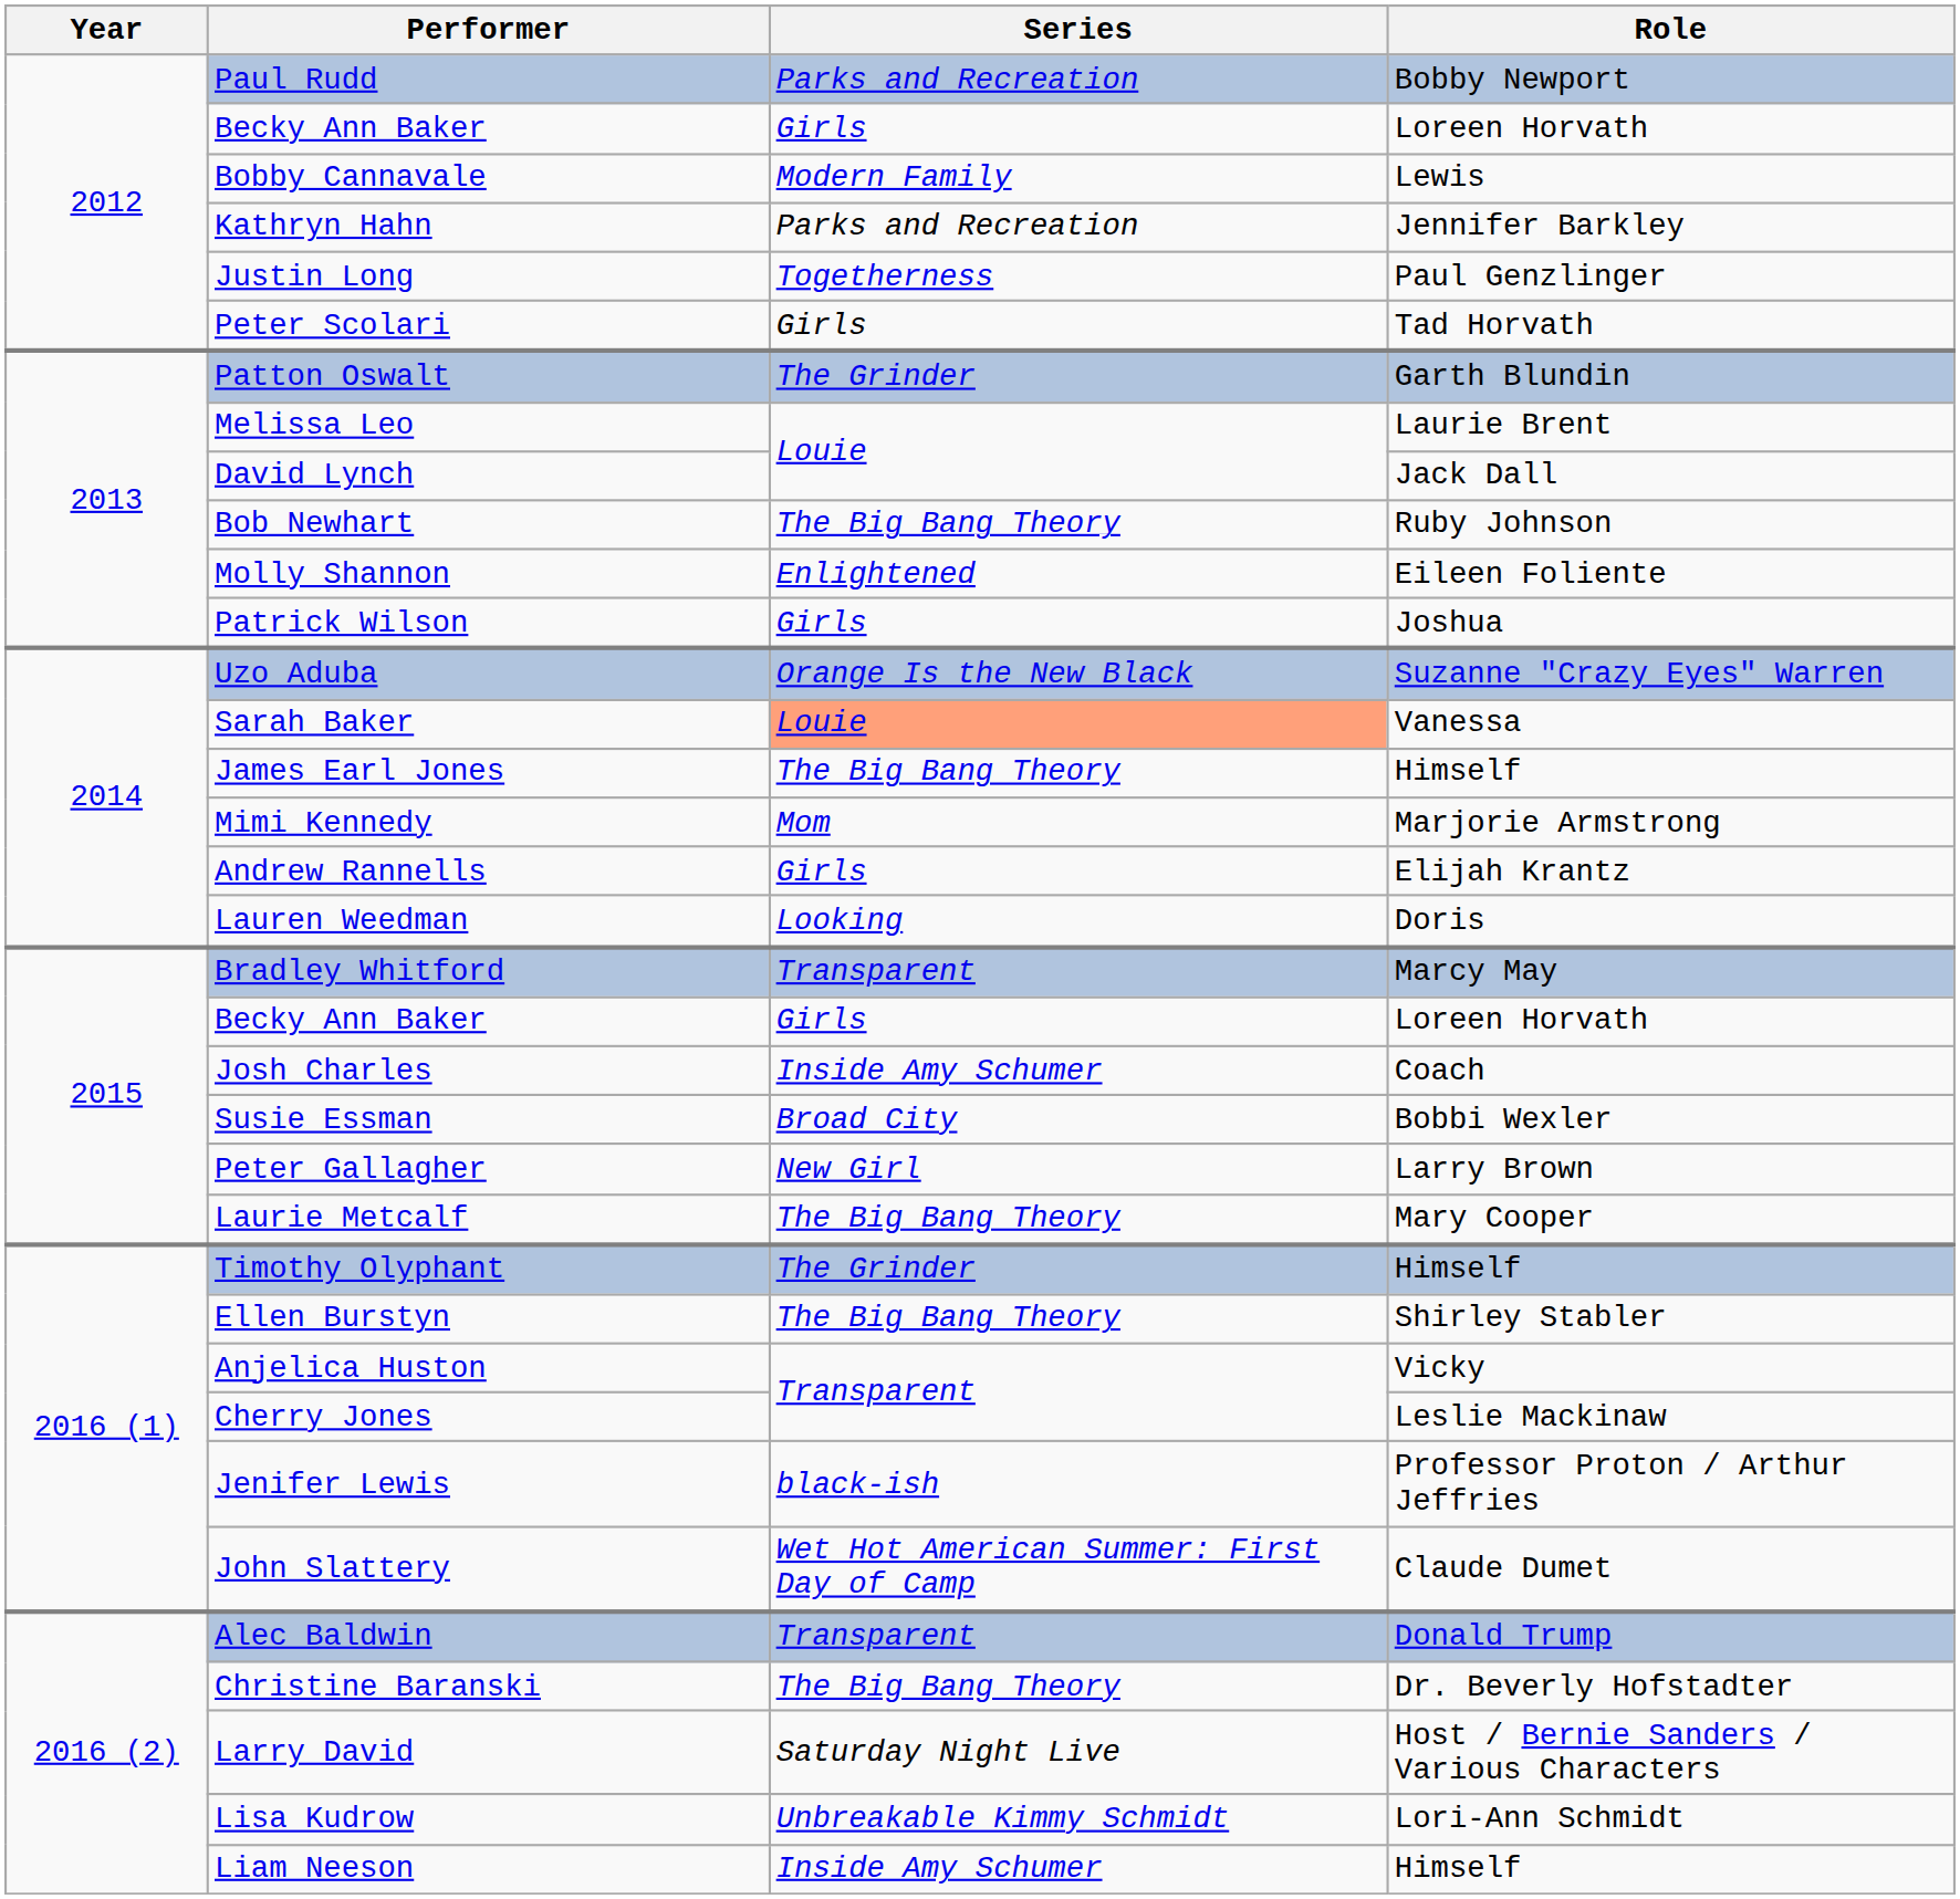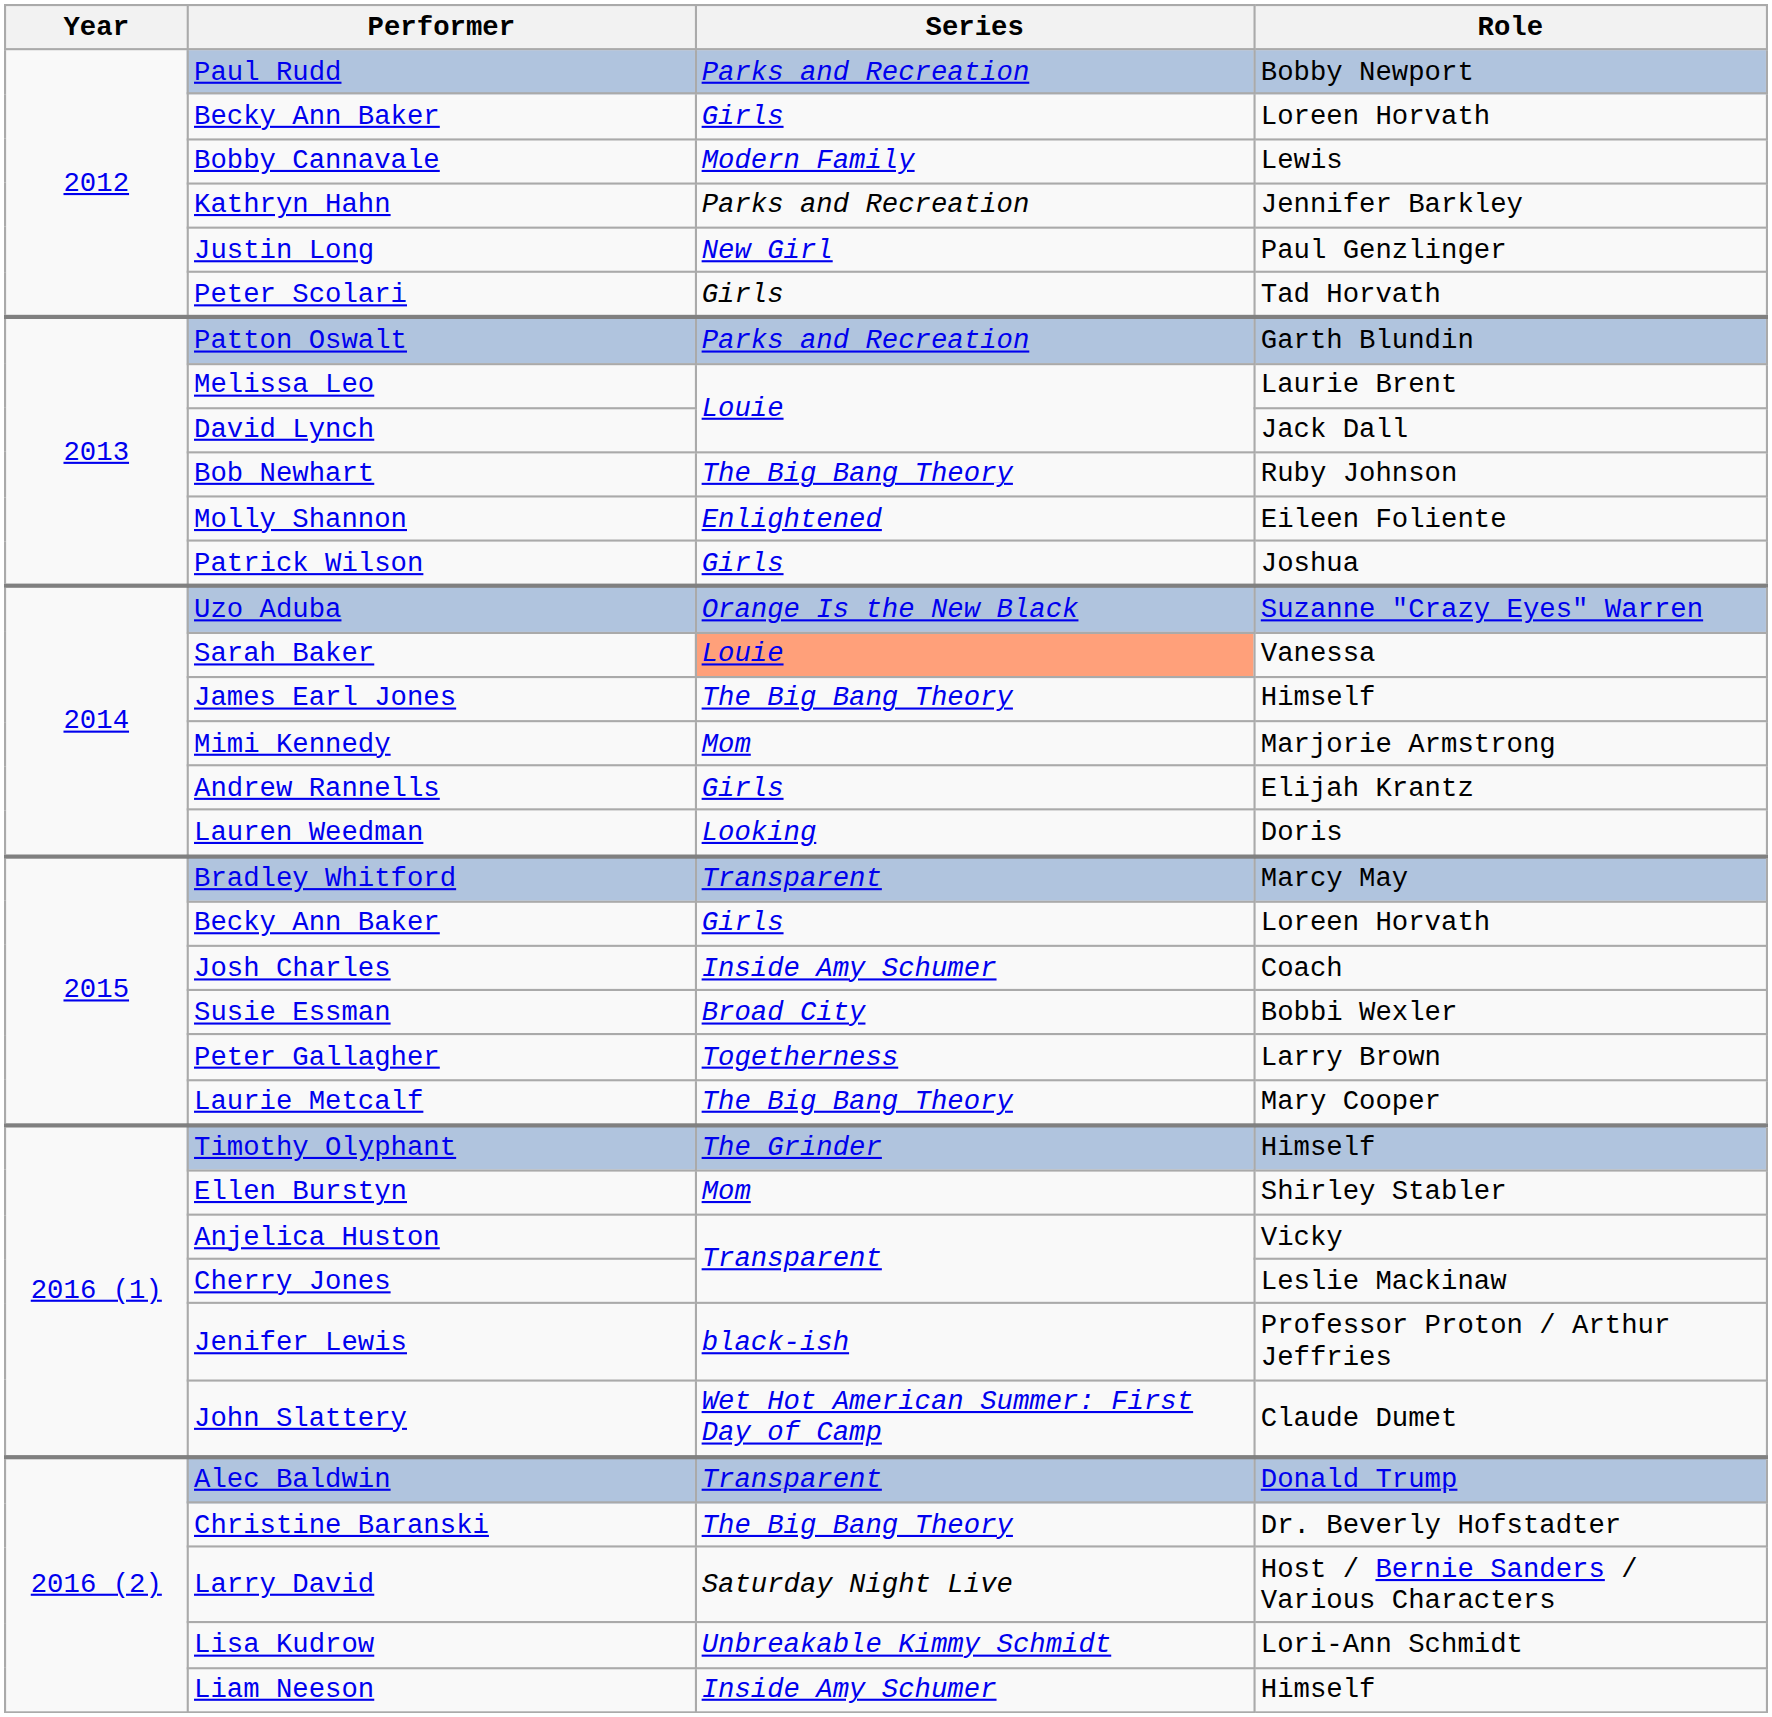Justin Long | Series: Togetherness -> New Girl
Patton Oswalt | Series: The Grinder -> Parks and Recreation
Peter Gallagher | Series: New Girl -> Togetherness
Ellen Burstyn | Series: The Big Bang Theory -> Mom
